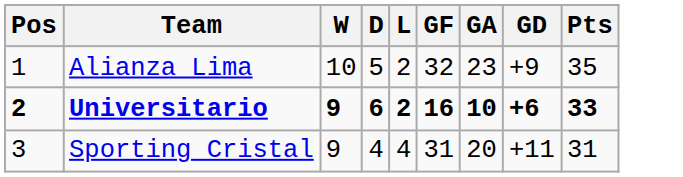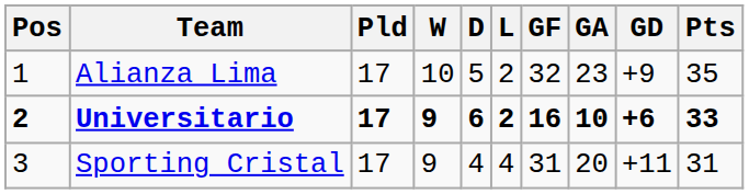+ column: Pld | 17 | 17 | 17
